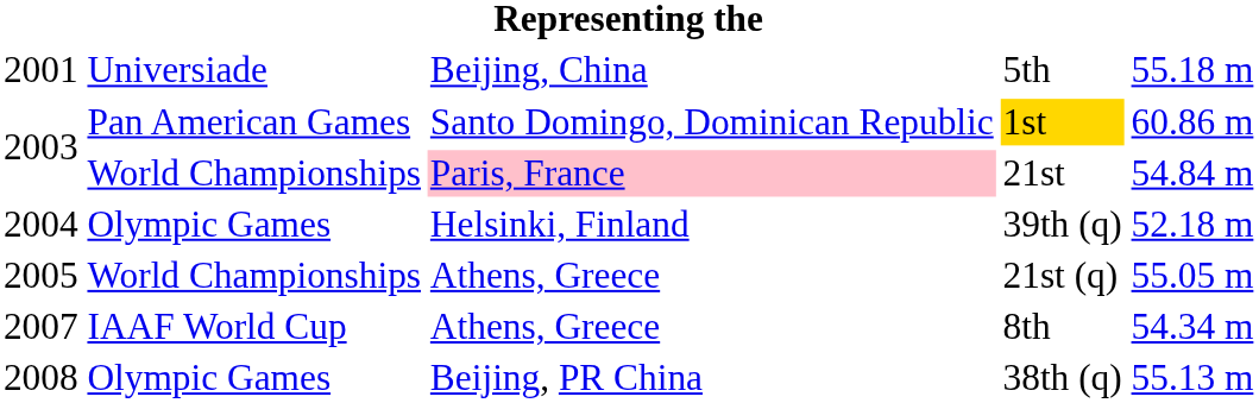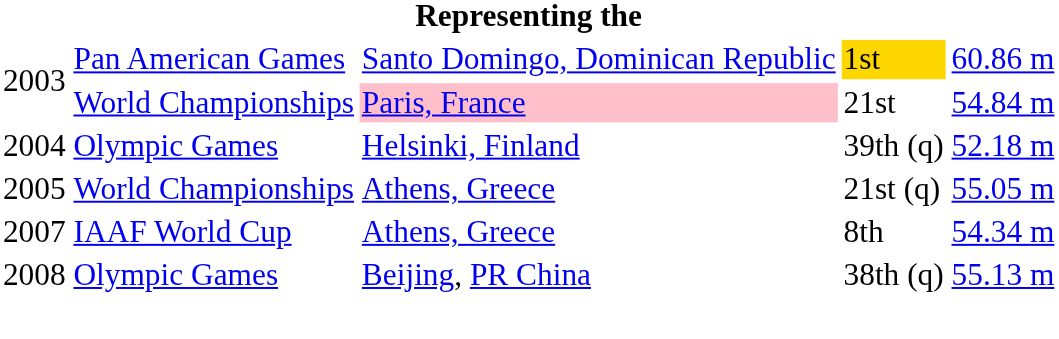- row: 2001 | Universiade | Beijing, China | 5th | 55.18 m
